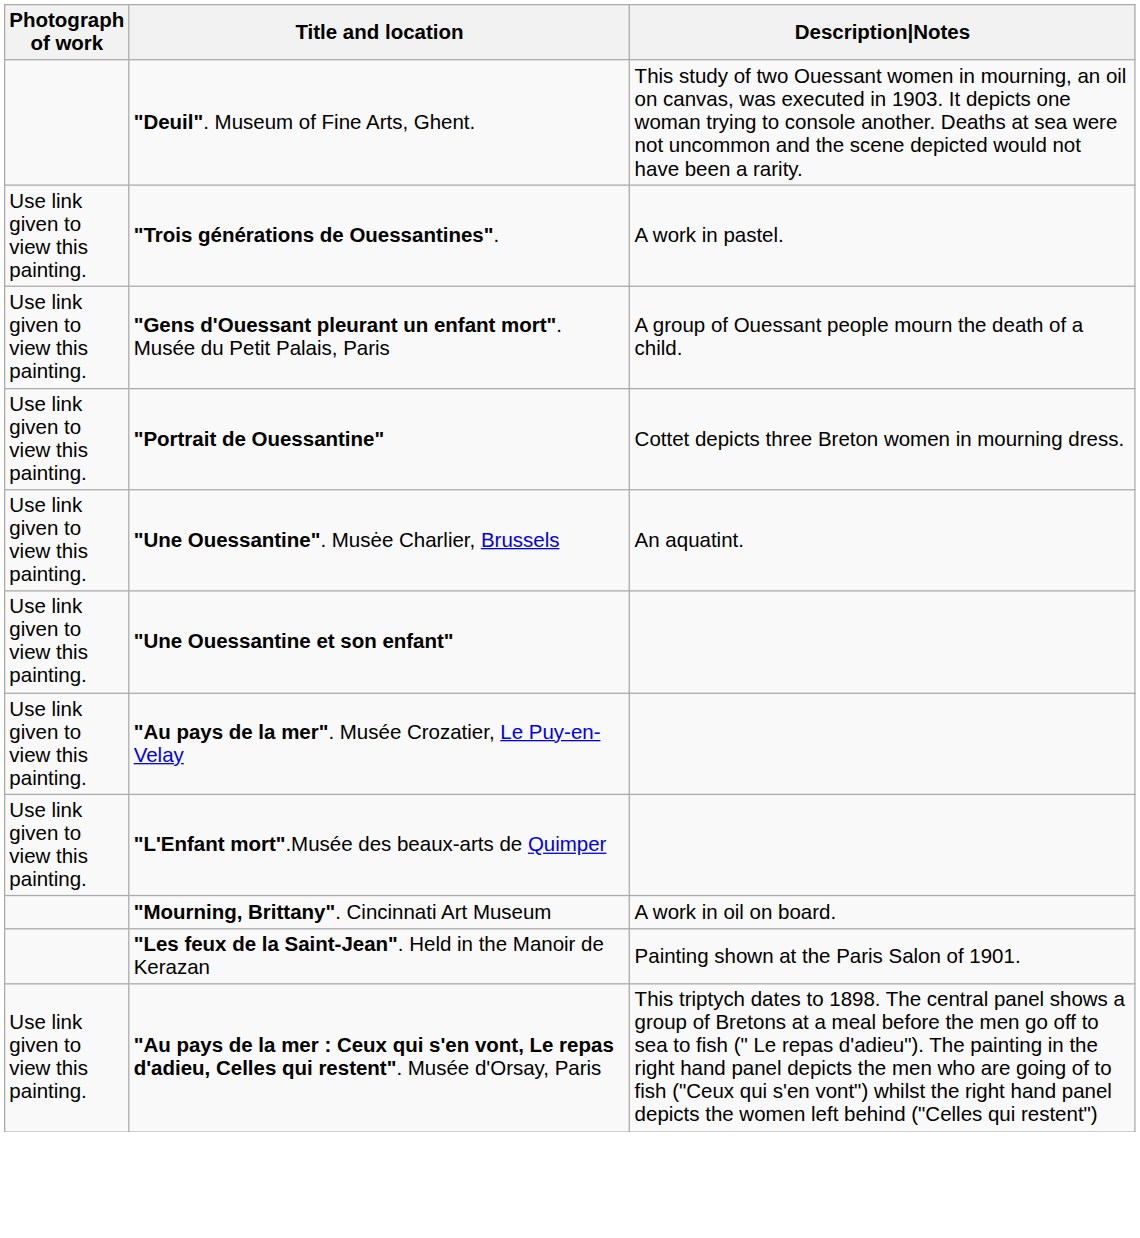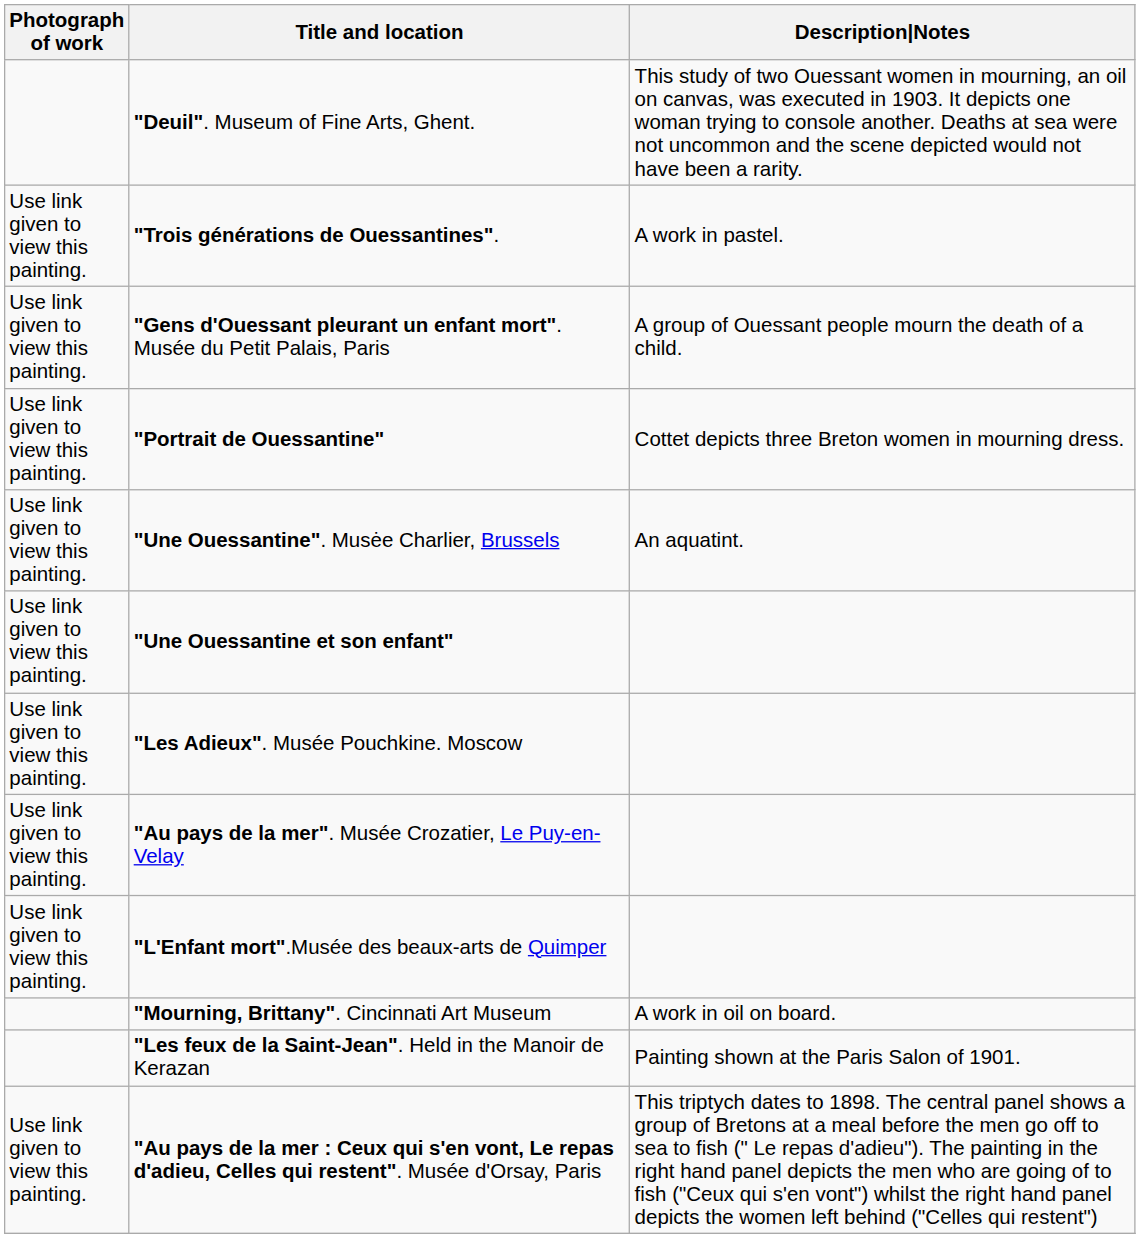+ row: Use link given to view this painting. | "Les Adieux". Musée Pouchkine. Moscow
